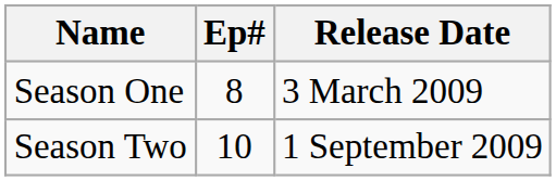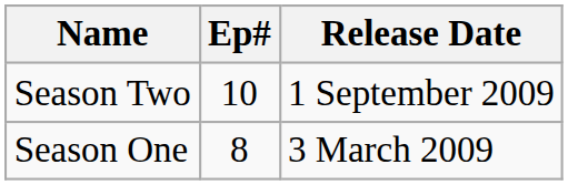rows swapped: Season One <-> Season Two
